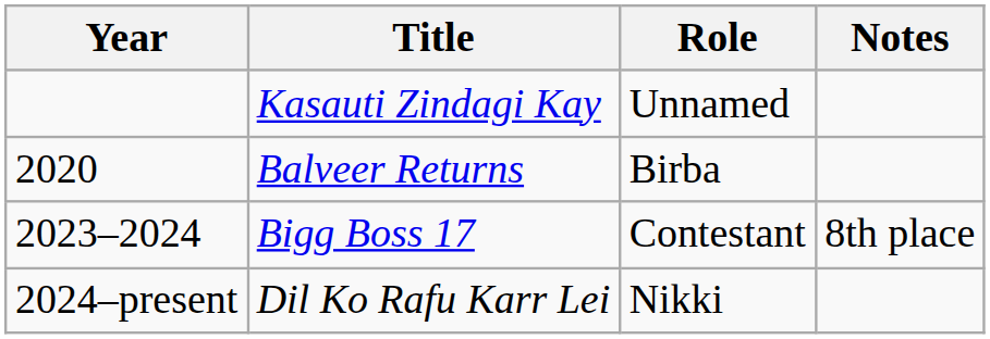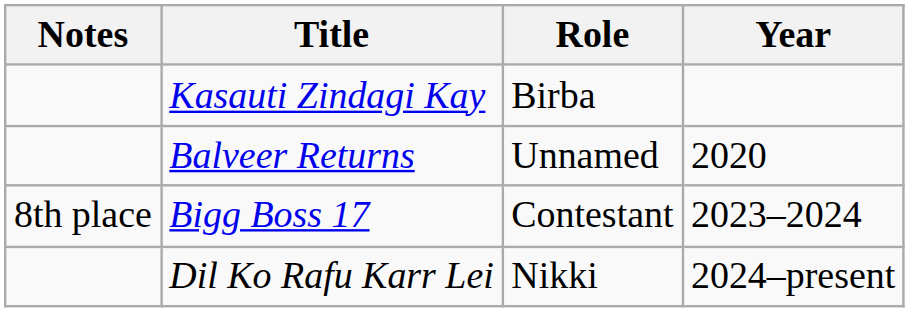columns swapped: Year <-> Notes
Kasauti Zindagi Kay | Role: Unnamed -> Birba
Balveer Returns | Role: Birba -> Unnamed
